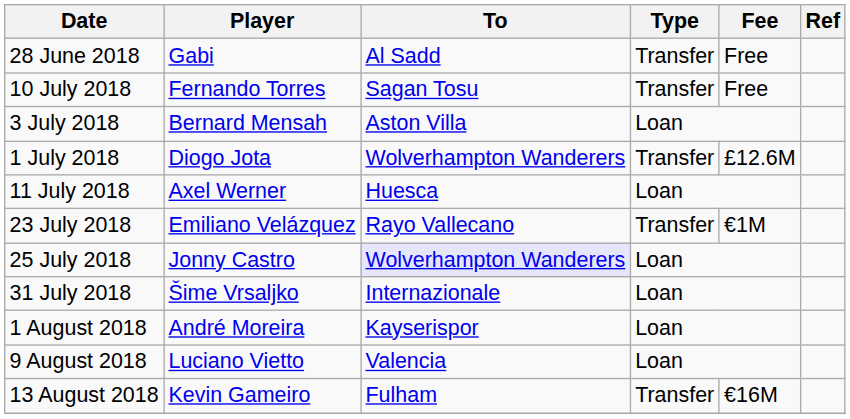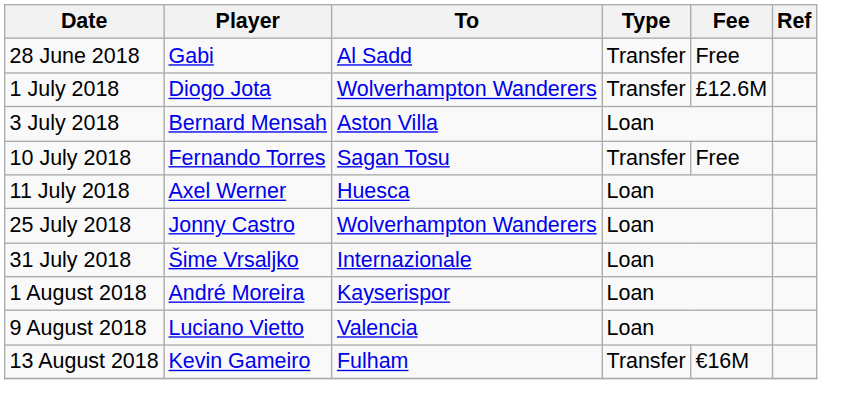rows swapped: 1 July 2018 <-> 10 July 2018
- row: 23 July 2018 | Emiliano Velázquez | Rayo Vallecano | Transfer | €1M
25 July 2018 | To: lavender background -> no background
